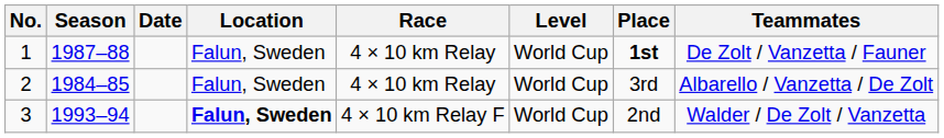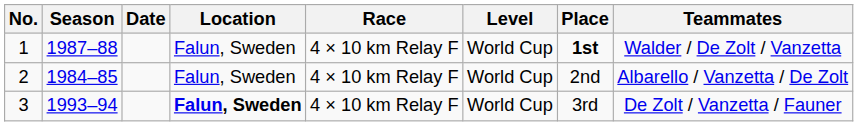1 | Race: 4 × 10 km Relay -> 4 × 10 km Relay F
1 | Teammates: De Zolt / Vanzetta / Fauner -> Walder / De Zolt / Vanzetta
2 | Race: 4 × 10 km Relay -> 4 × 10 km Relay F
2 | Place: 3rd -> 2nd
3 | Place: 2nd -> 3rd
3 | Teammates: Walder / De Zolt / Vanzetta -> De Zolt / Vanzetta / Fauner
